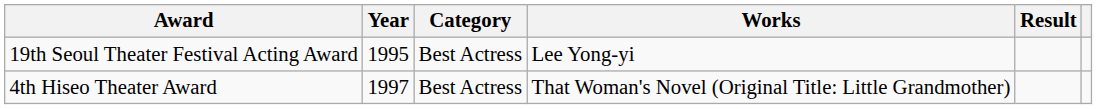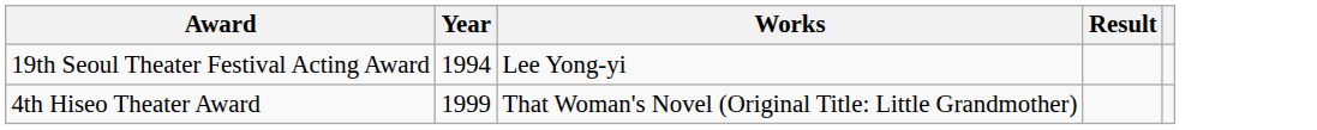- column: Category | Best Actress | Best Actress
19th Seoul Theater Festival Acting Award | Year: 1995 -> 1994
4th Hiseo Theater Award | Year: 1997 -> 1999
